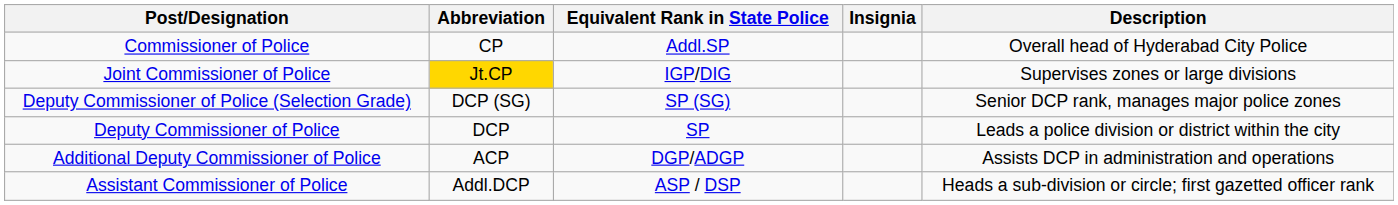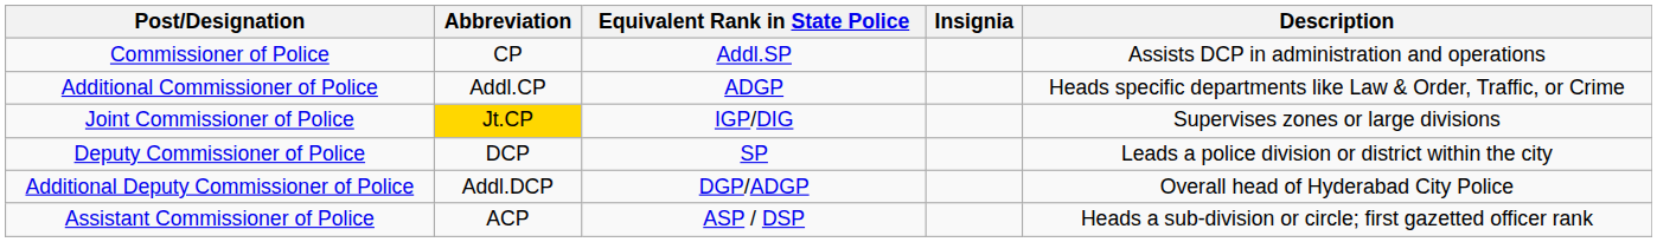Commissioner of Police | Description: Overall head of Hyderabad City Police -> Assists DCP in administration and operations
+ row: Additional Commissioner of Police | Addl.CP | ADGP | Heads specific departments like Law & Order, Traffic, or Crime
- row: Deputy Commissioner of Police (Selection Grade) | DCP (SG) | SP (SG) | Senior DCP rank, manages major police zones
Additional Deputy Commissioner of Police | Abbreviation: ACP -> Addl.DCP
Additional Deputy Commissioner of Police | Description: Assists DCP in administration and operations -> Overall head of Hyderabad City Police
Assistant Commissioner of Police | Abbreviation: Addl.DCP -> ACP
